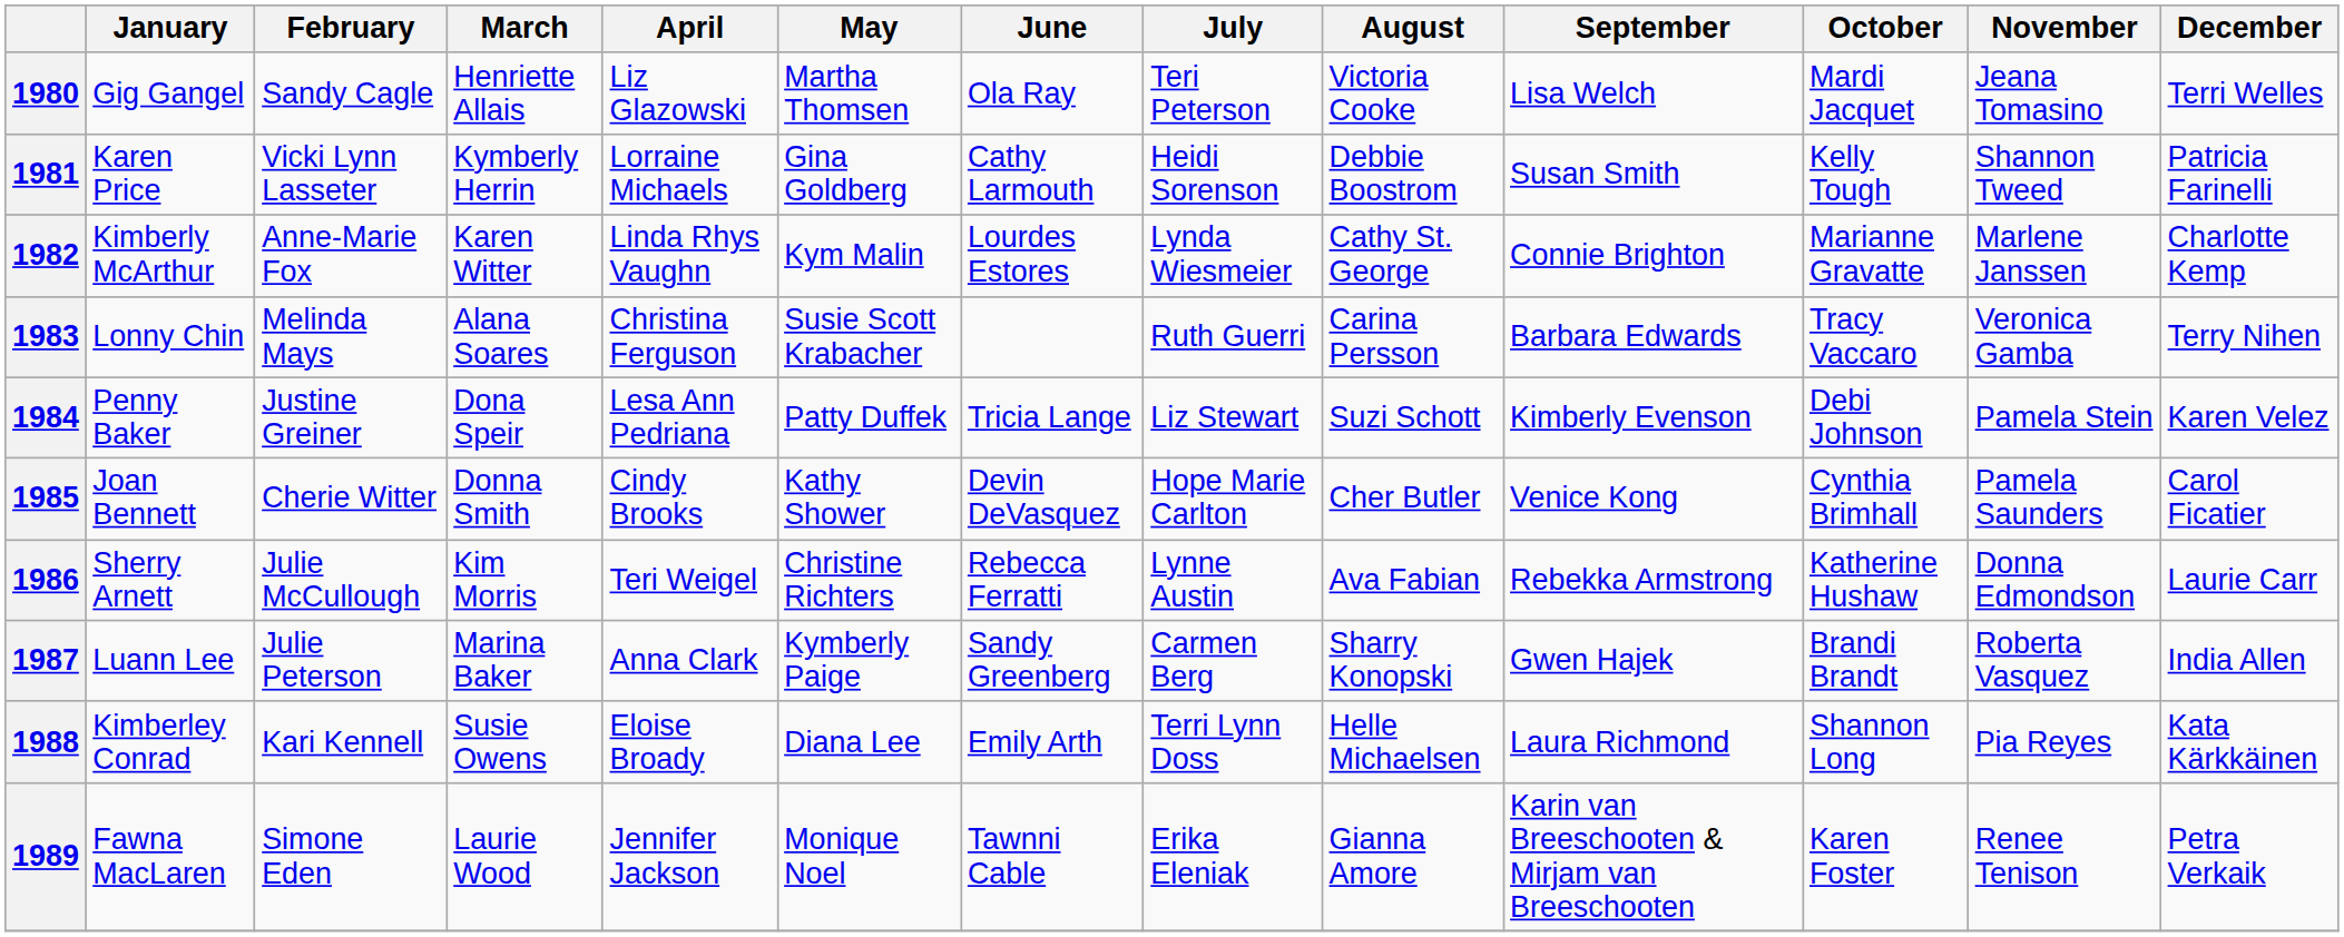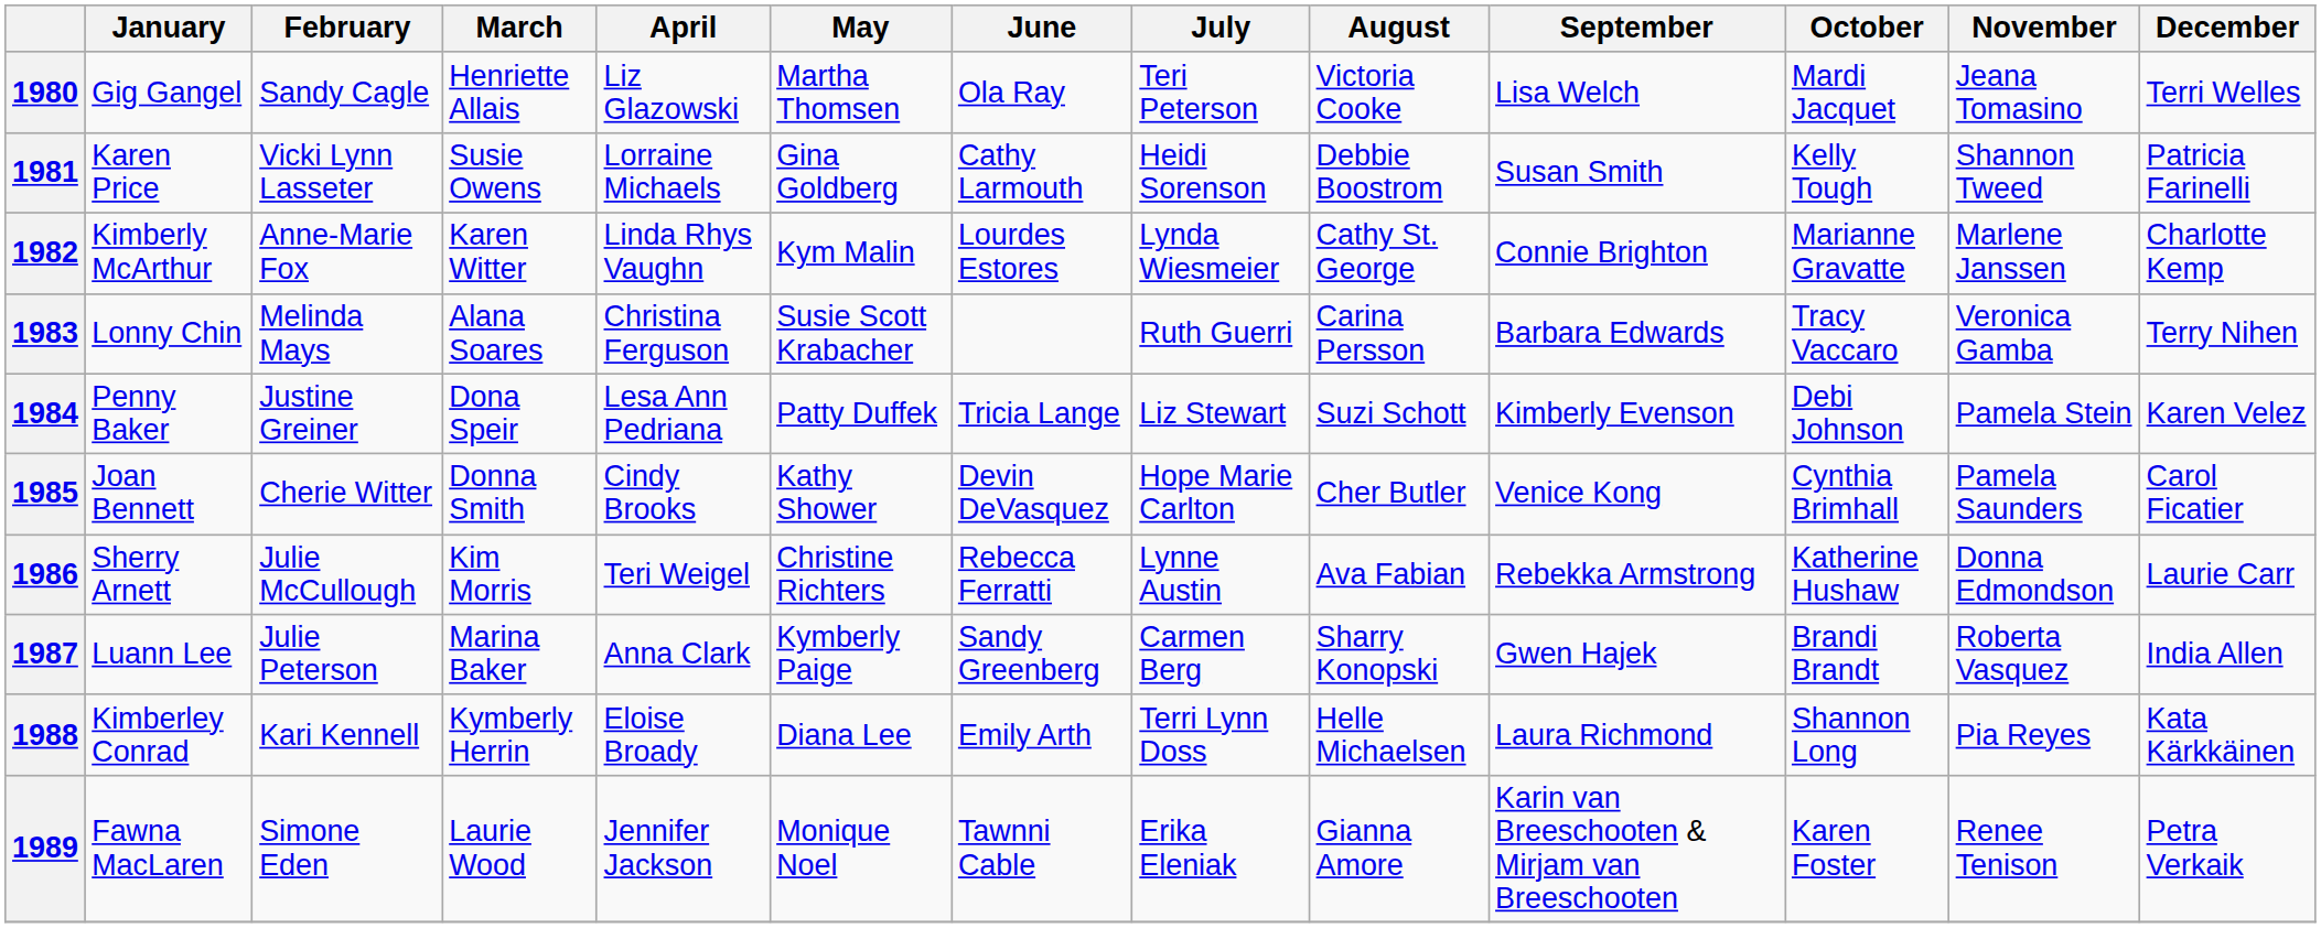1981 | March: Kymberly Herrin -> Susie Owens
1988 | March: Susie Owens -> Kymberly Herrin
